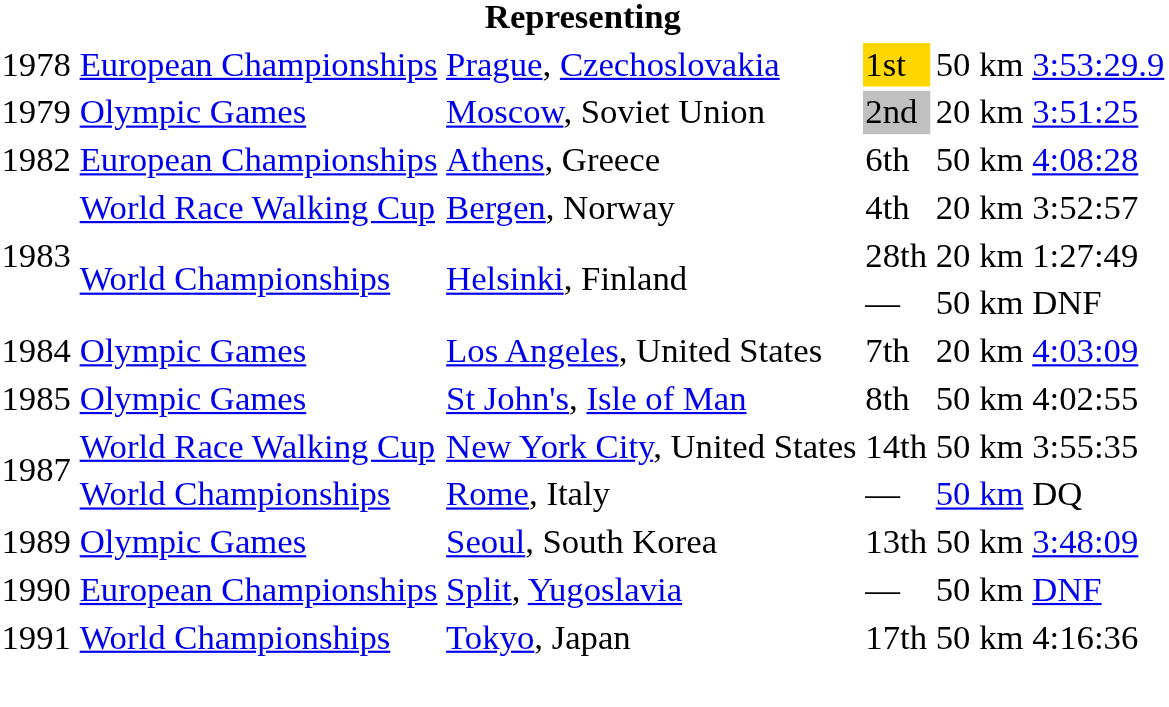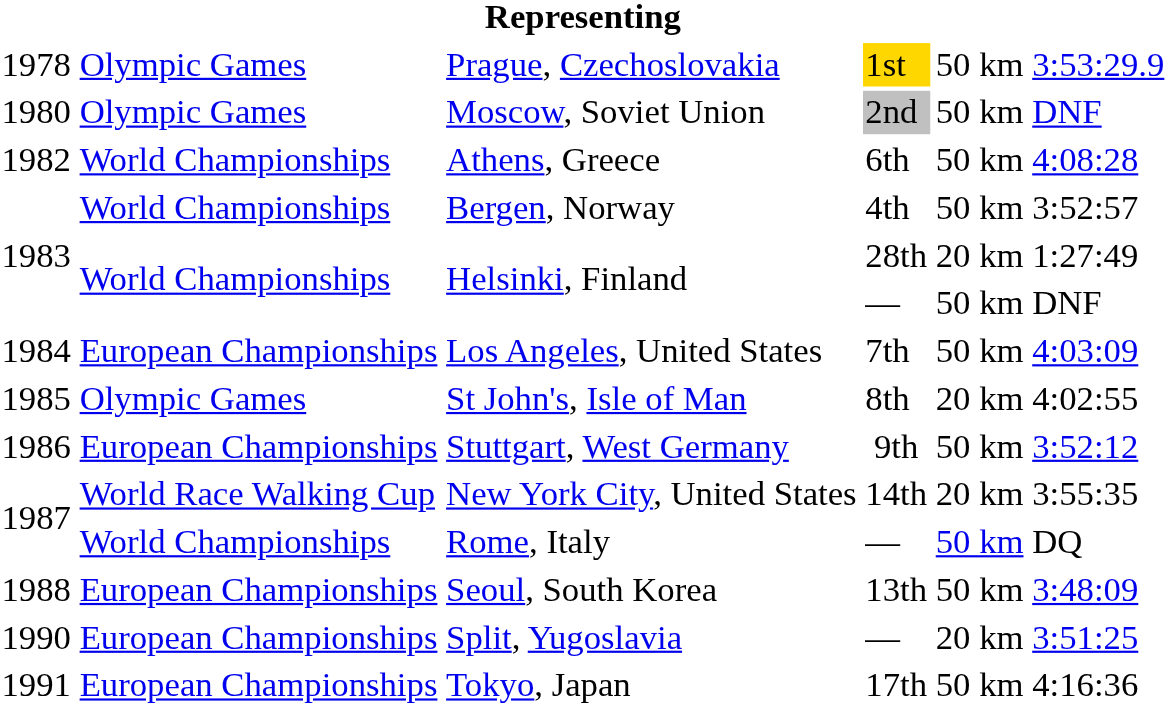Prague, Czechoslovakia | column 2: European Championships -> Olympic Games
Moscow, Soviet Union | column 1: 1979 -> 1980
Moscow, Soviet Union | column 5: 20 km -> 50 km
Moscow, Soviet Union | column 6: 3:51:25 -> DNF
Athens, Greece | column 2: European Championships -> World Championships
Bergen, Norway | column 2: World Race Walking Cup -> World Championships
Bergen, Norway | column 5: 20 km -> 50 km
Los Angeles, United States | column 2: Olympic Games -> European Championships
Los Angeles, United States | column 5: 20 km -> 50 km
St John's, Isle of Man | column 5: 50 km -> 20 km
+ row: 1986 | European Championships | Stuttgart, West Germany | 9th | 50 km | 3:52:12
New York City, United States | column 5: 50 km -> 20 km
Seoul, South Korea | column 1: 1989 -> 1988
Seoul, South Korea | column 2: Olympic Games -> European Championships
Split, Yugoslavia | column 5: 50 km -> 20 km
Split, Yugoslavia | column 6: DNF -> 3:51:25
Tokyo, Japan | column 2: World Championships -> European Championships
